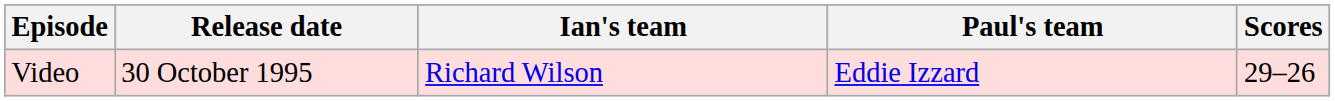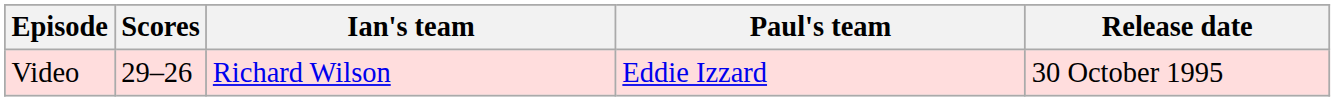columns swapped: Release date <-> Scores
